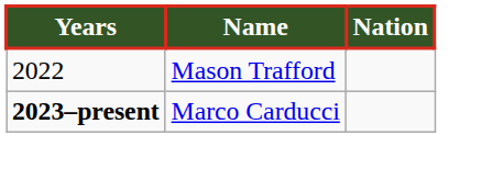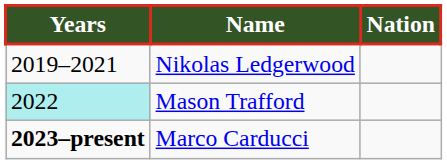+ row: 2019–2021 | Nikolas Ledgerwood
Mason Trafford | Years: no background -> paleturquoise background
